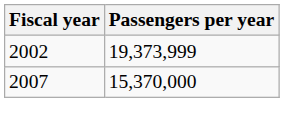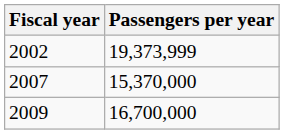+ row: 2009 | 16,700,000
